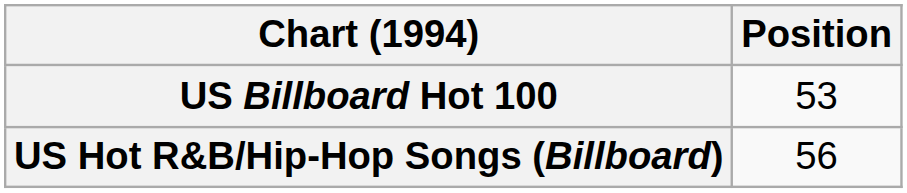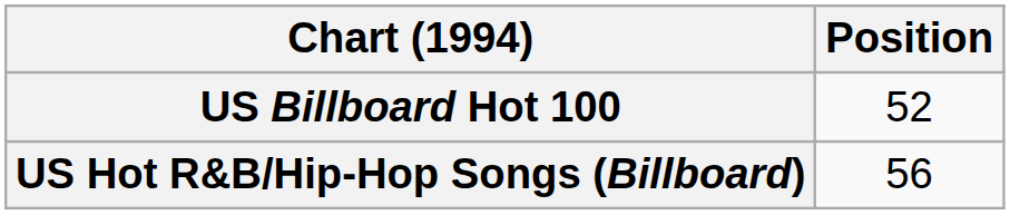US Billboard Hot 100 | Position: 53 -> 52
